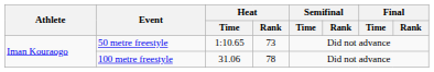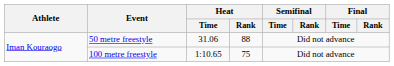50 metre freestyle | Heat / Time: 1:10.65 -> 31.06
50 metre freestyle | Heat / Rank: 73 -> 88
100 metre freestyle | Heat / Time: 31.06 -> 1:10.65
100 metre freestyle | Heat / Rank: 78 -> 75
